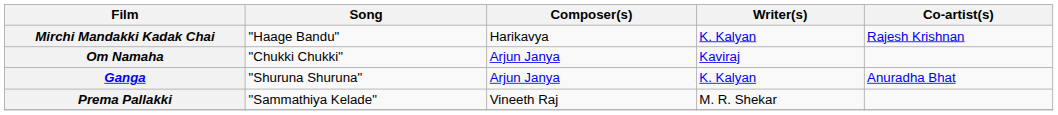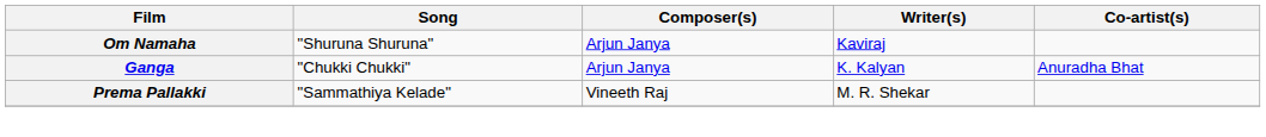- row: Mirchi Mandakki Kadak Chai | "Haage Bandu" | Harikavya | K. Kalyan | Rajesh Krishnan
Om Namaha | Song: "Chukki Chukki" -> "Shuruna Shuruna"
Ganga | Song: "Shuruna Shuruna" -> "Chukki Chukki"
